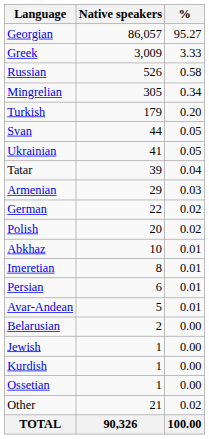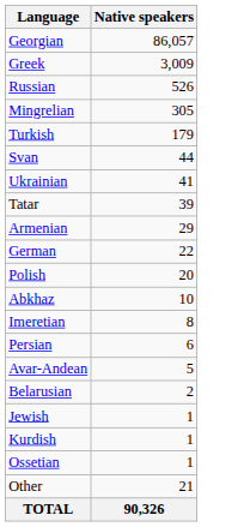- column: % | 95.27 | 3.33 | 0.58 | 0.34 | 0.20 | 0.05 | 0.05 | 0.04 | 0.03 | 0.02 | 0.02 | 0.01 | 0.01 | 0.01 | 0.01 | 0.00 | 0.00 | 0.00 | 0.00 | 0.02 | 100.00
